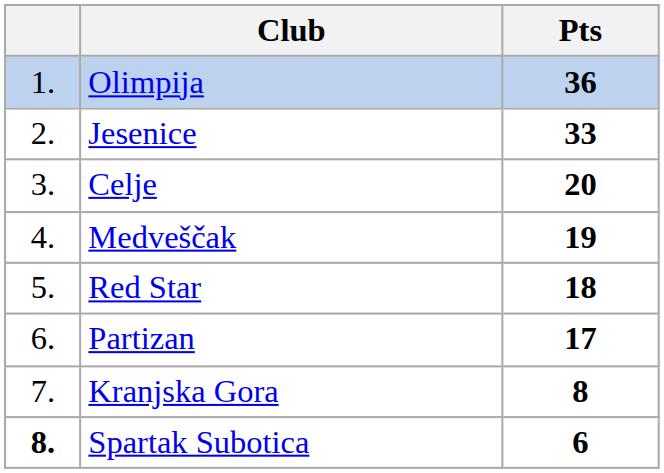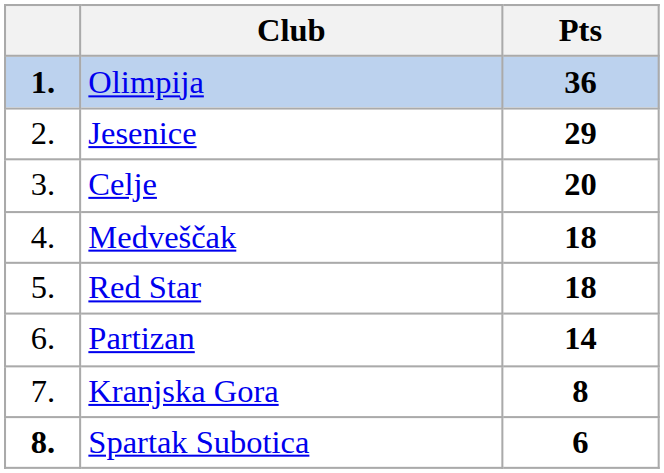Olimpija | column 1: normal -> bold
Jesenice | Pts: 33 -> 29
Medveščak | Pts: 19 -> 18
Partizan | Pts: 17 -> 14
